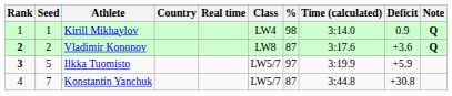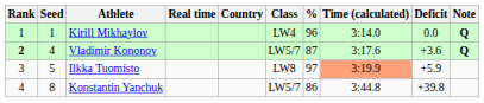columns swapped: Country <-> Real time
Kirill Mikhaylov | %: 98 -> 96
Kirill Mikhaylov | Deficit: 0.9 -> 0.0
Vladimir Kononov | Seed: 2 -> 4
Vladimir Kononov | Class: LW8 -> LW5/7
Ilkka Tuomisto | Rank: bold -> normal
Ilkka Tuomisto | Class: LW5/7 -> LW8
Ilkka Tuomisto | Time (calculated): no background -> lightsalmon background
Konstantin Yanchuk | Seed: 7 -> 8
Konstantin Yanchuk | %: 87 -> 86
Konstantin Yanchuk | Deficit: +30.8 -> +39.8
